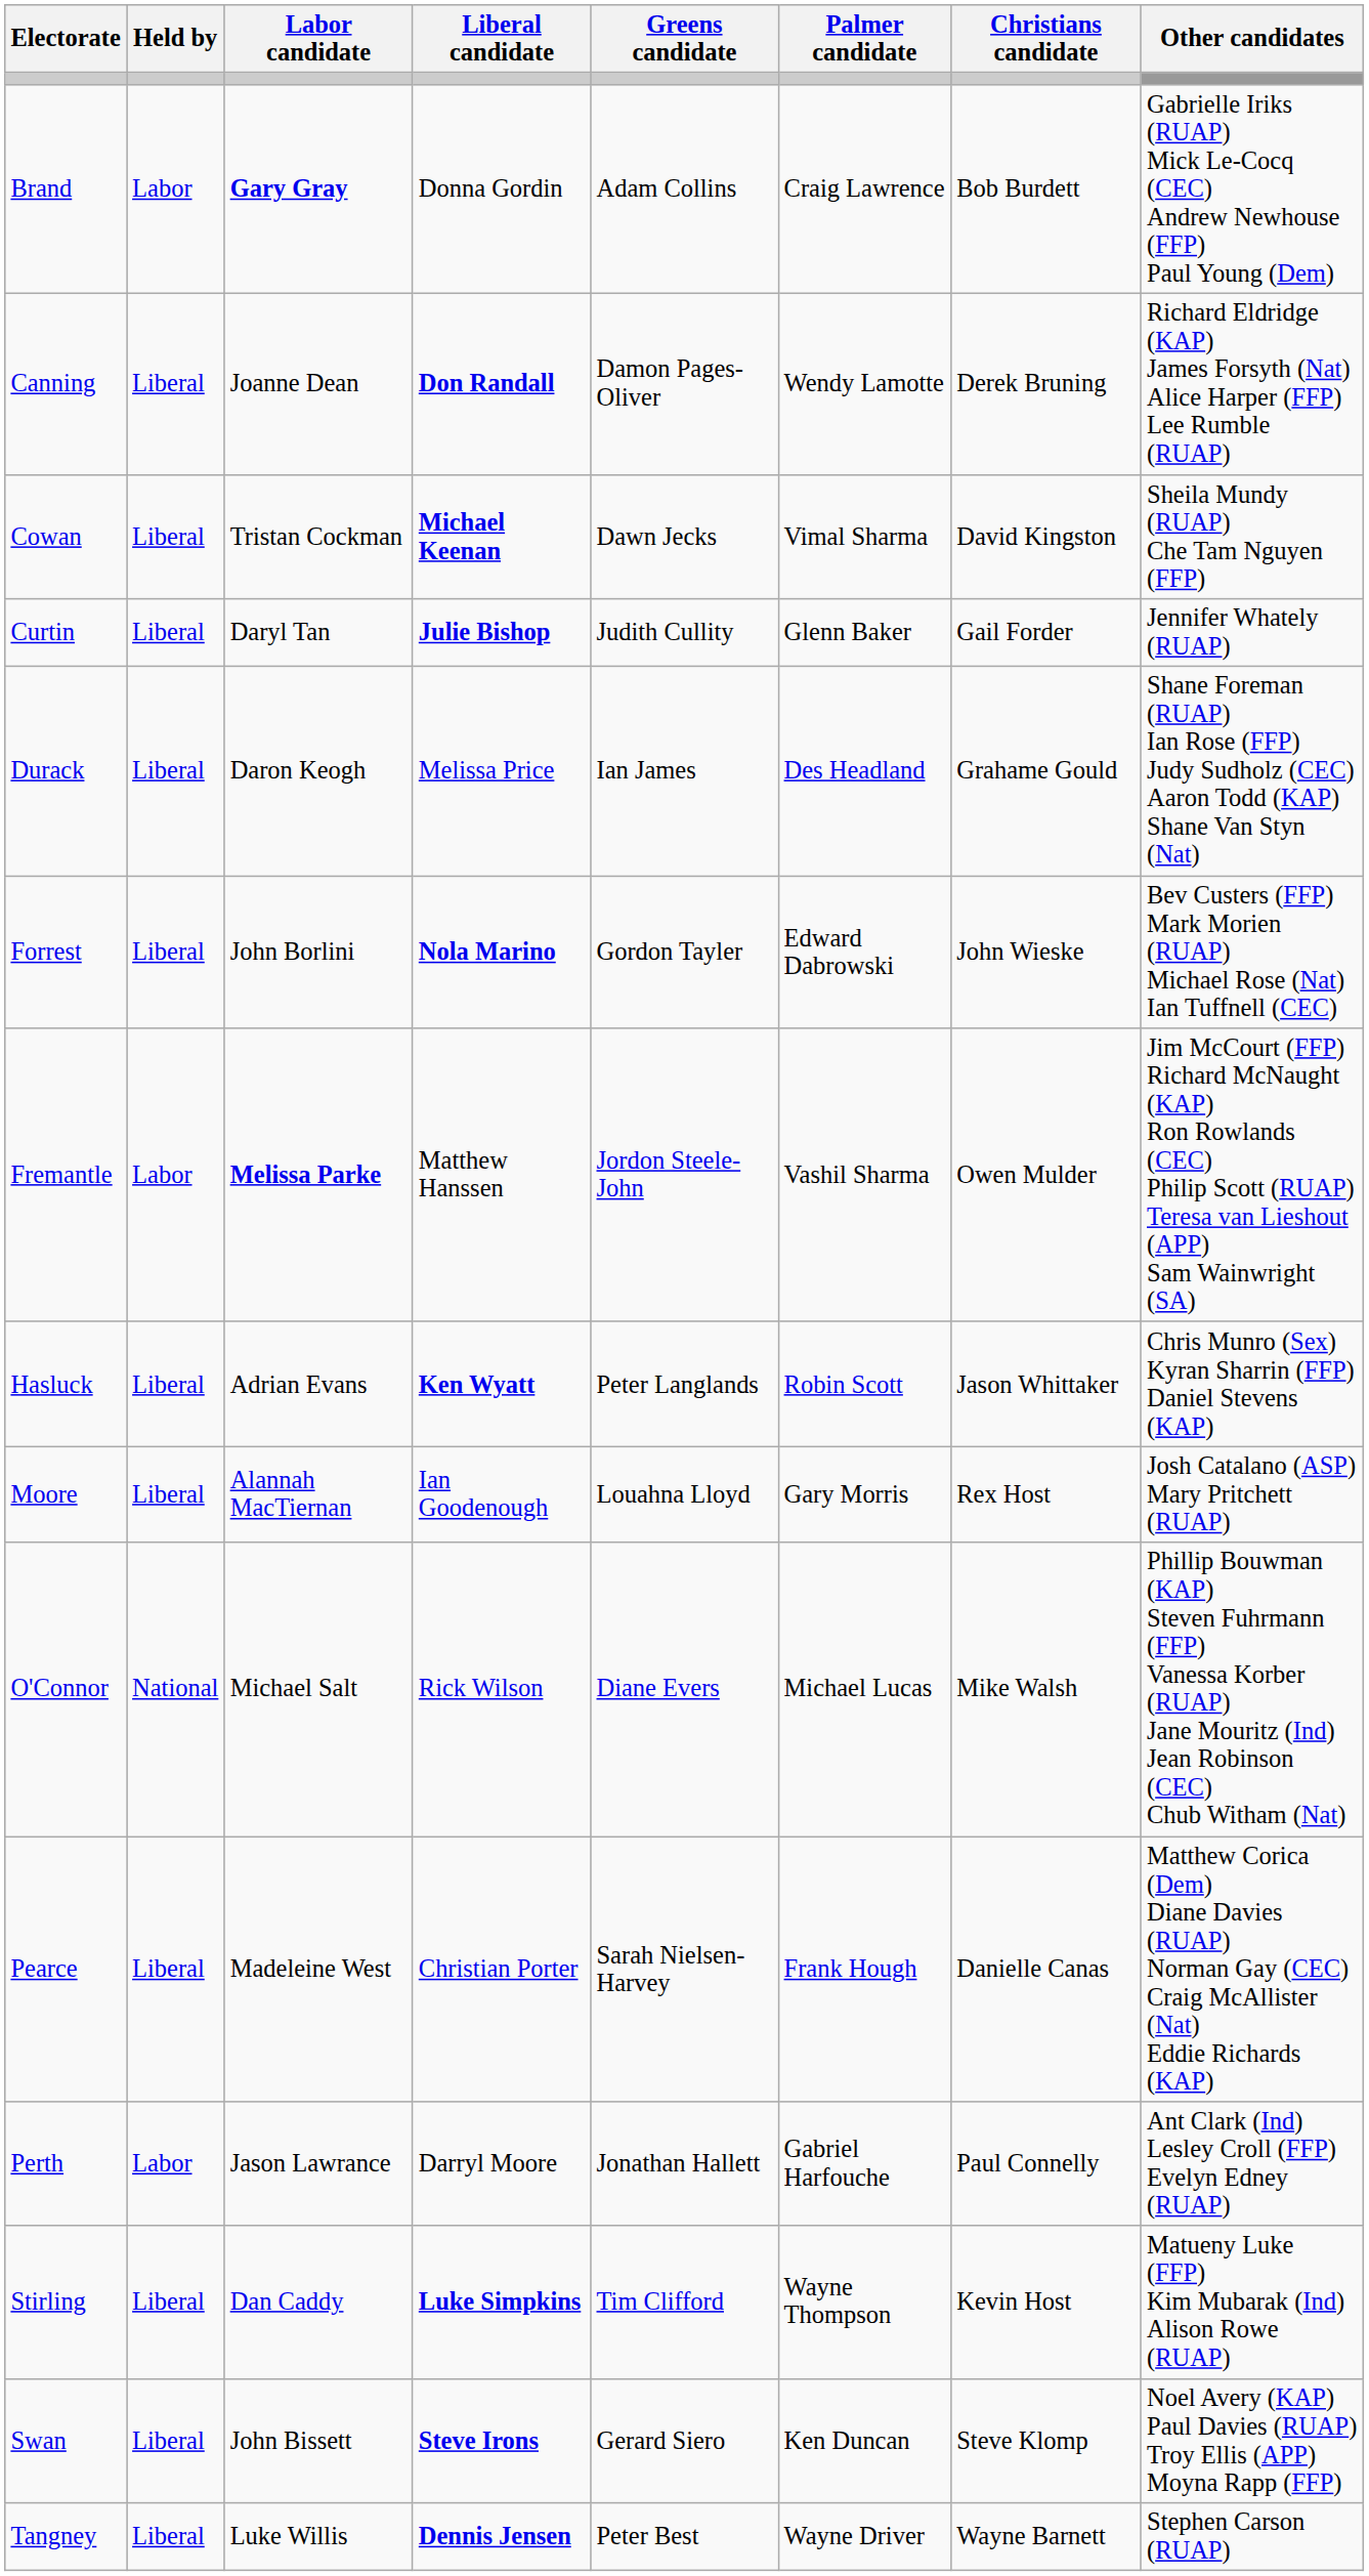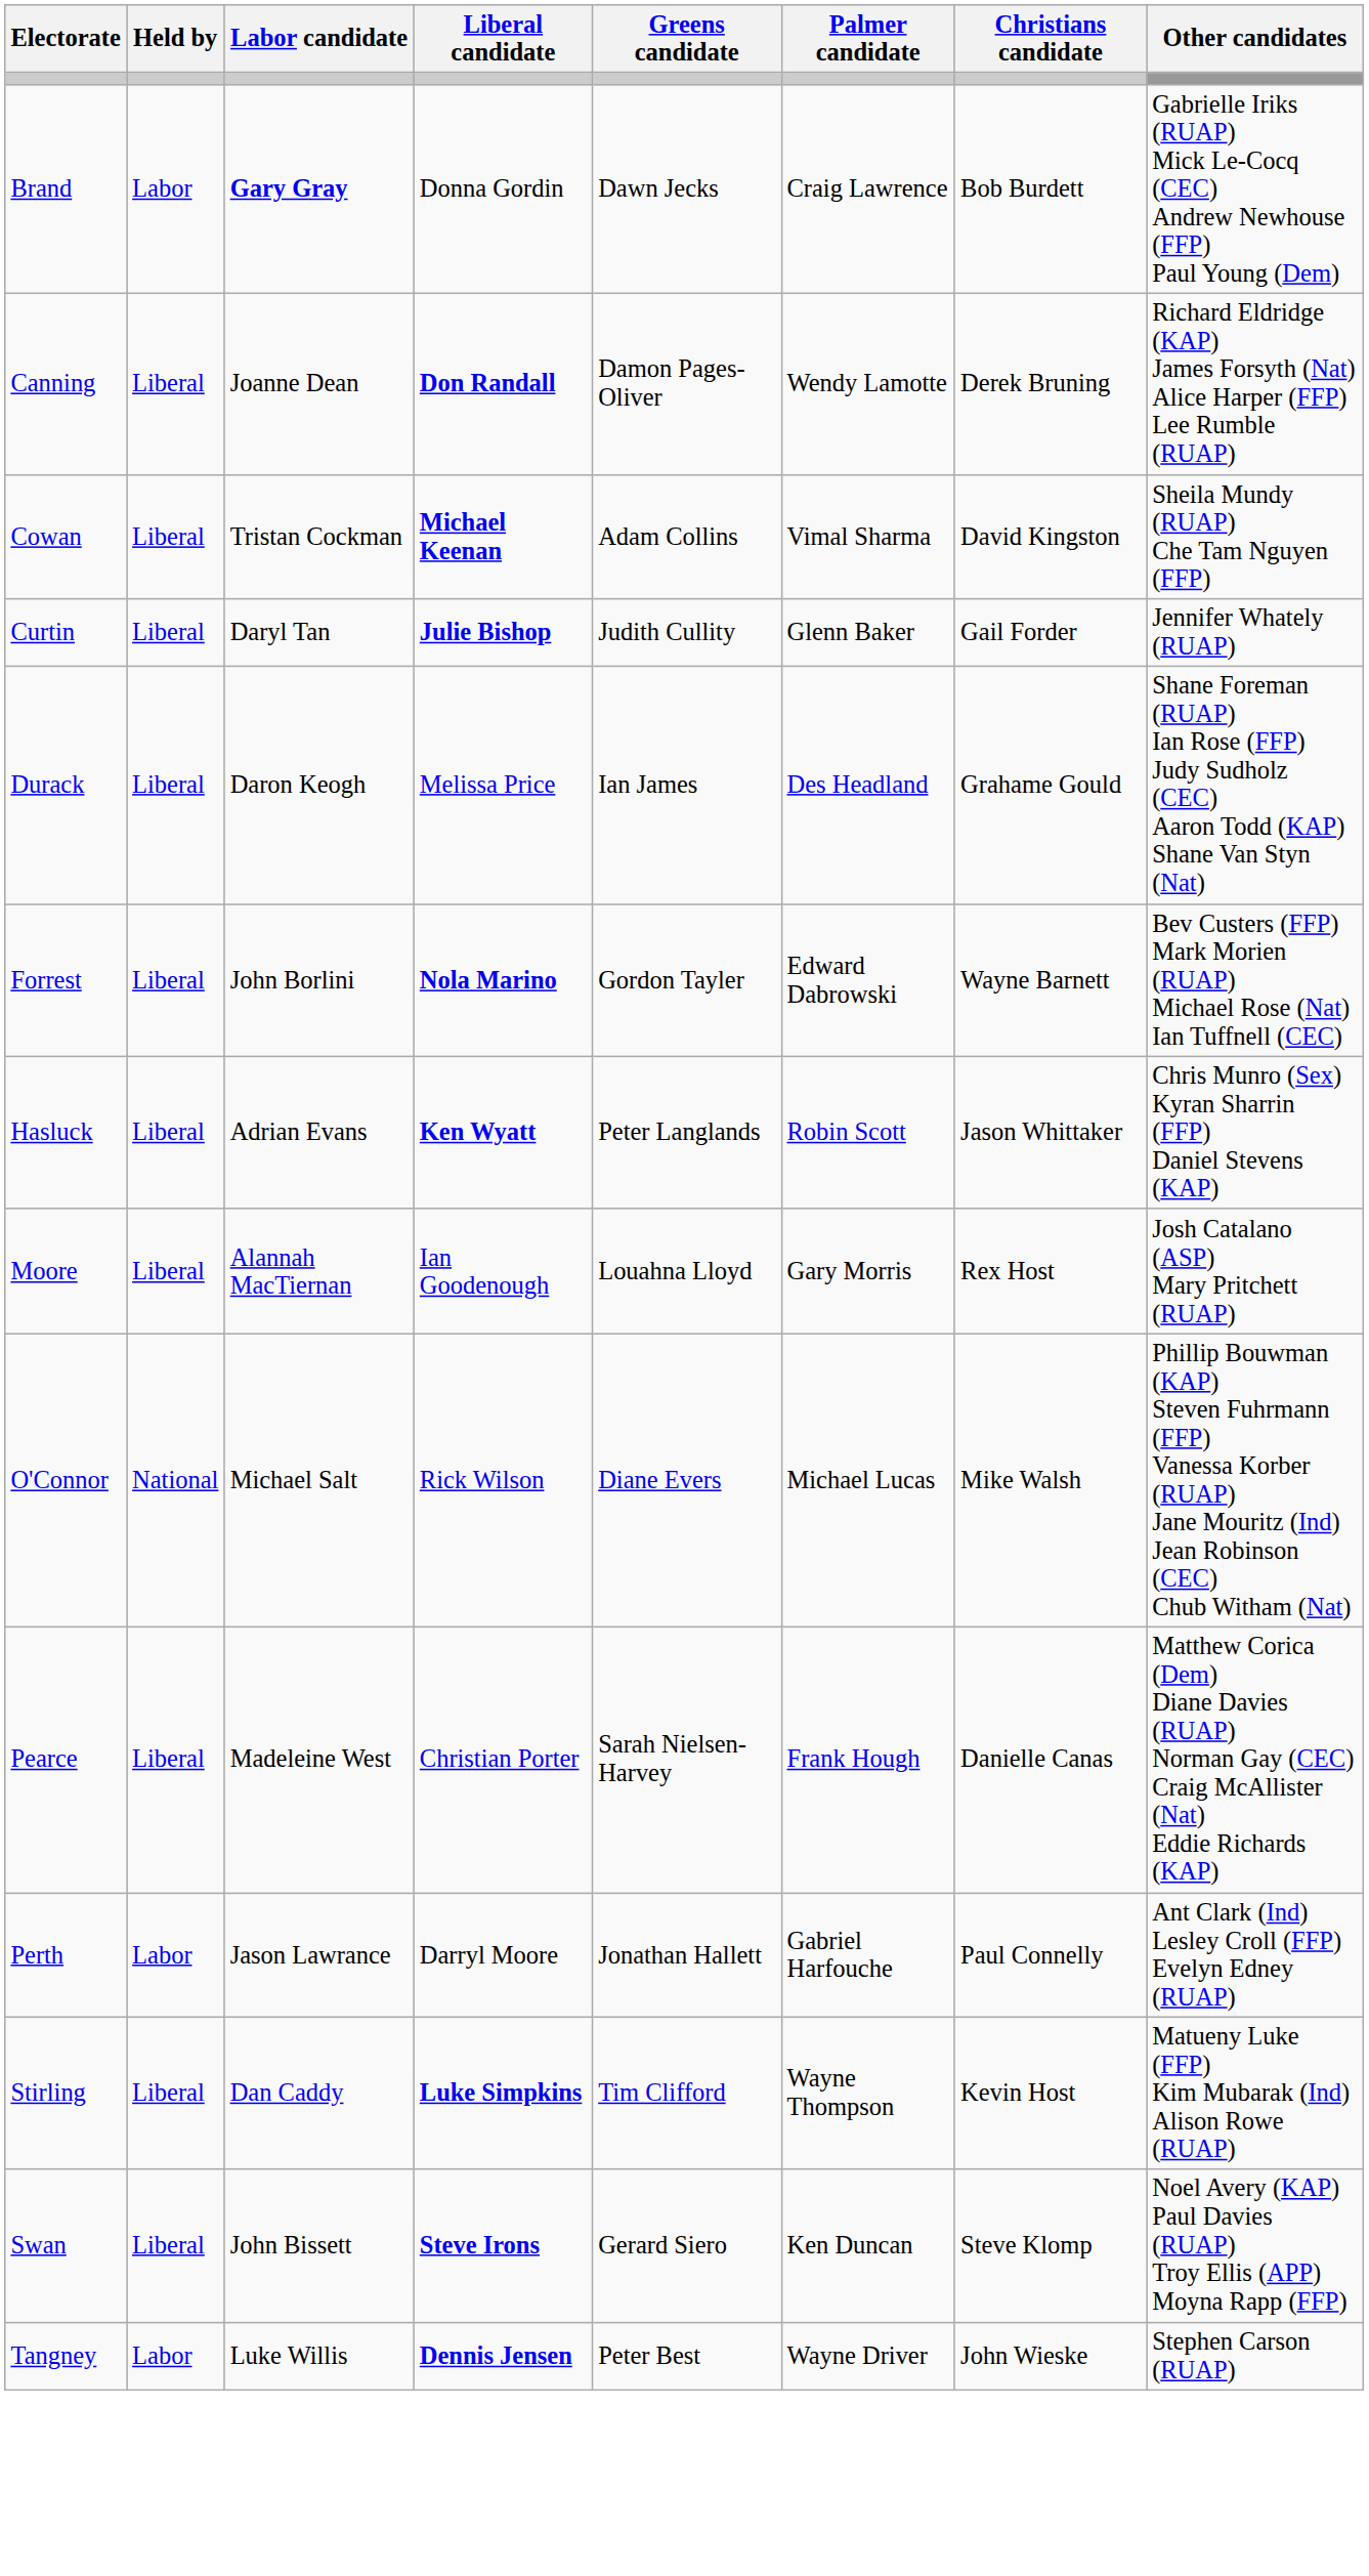Brand | Greens candidate: Adam Collins -> Dawn Jecks
Cowan | Greens candidate: Dawn Jecks -> Adam Collins
Forrest | Christians candidate: John Wieske -> Wayne Barnett
- row: Fremantle | Labor | Melissa Parke | Matthew Hanssen | Jordon Steele-John | Vashil Sharma | Owen Mulder | Jim McCourt (FFP) Richard McNaught (KAP) Ron Rowlands (CEC) Philip Scott (RUAP) Teresa van Lieshout (APP) Sam Wainwright (SA)
Tangney | Held by: Liberal -> Labor
Tangney | Christians candidate: Wayne Barnett -> John Wieske
